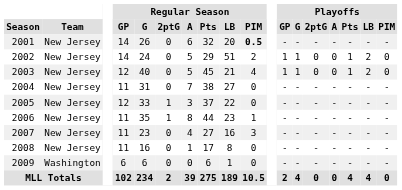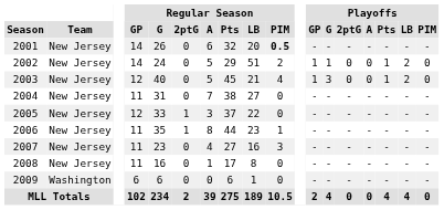2003 | Playoffs / G: 1 -> 3
